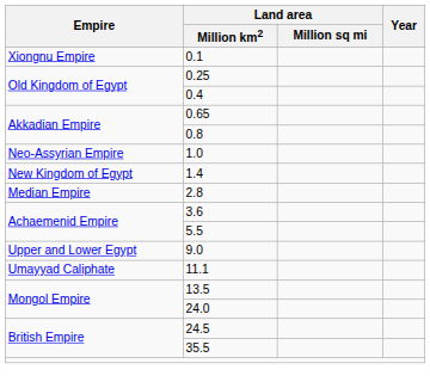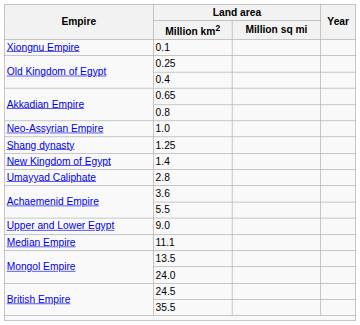+ row: Shang dynasty | 1.25
2.8 | Empire: Median Empire -> Umayyad Caliphate
11.1 | Empire: Umayyad Caliphate -> Median Empire
